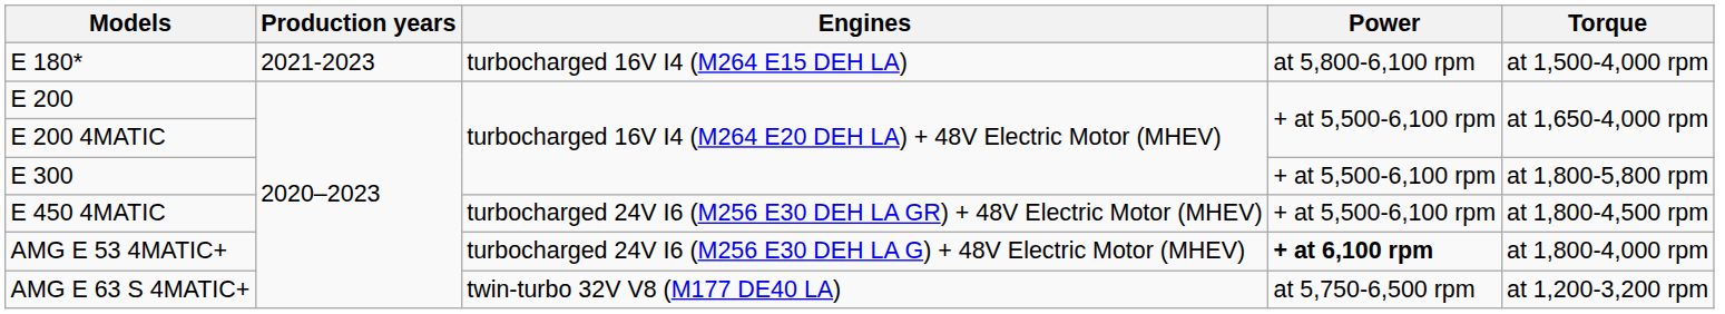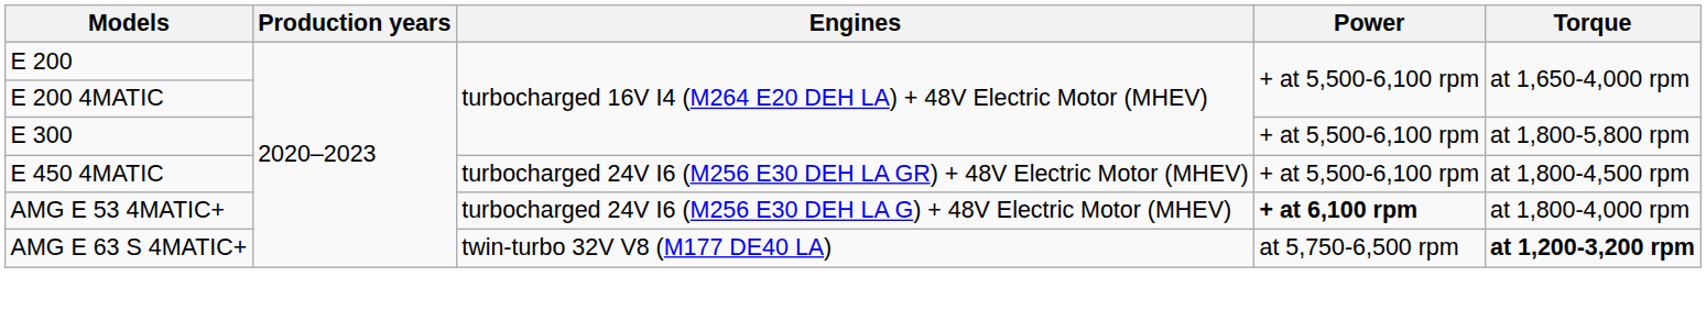- row: E 180* | 2021-2023 | turbocharged 16V I4 (M264 E15 DEH LA) | at 5,800-6,100 rpm | at 1,500-4,000 rpm
AMG E 63 S 4MATIC+ | Torque: normal -> bold
